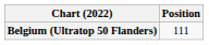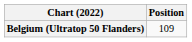Belgium (Ultratop 50 Flanders) | Position: 111 -> 109
